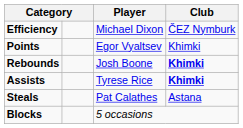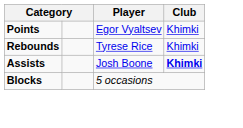- row: Efficiency | Michael Dixon | ČEZ Nymburk
Rebounds | Player: Josh Boone -> Tyrese Rice
Rebounds | Club: bold -> normal
Assists | Player: Tyrese Rice -> Josh Boone
- row: Steals | Pat Calathes | Astana
